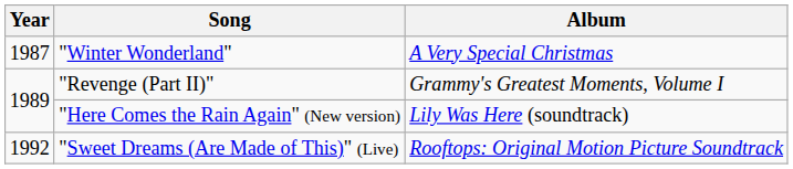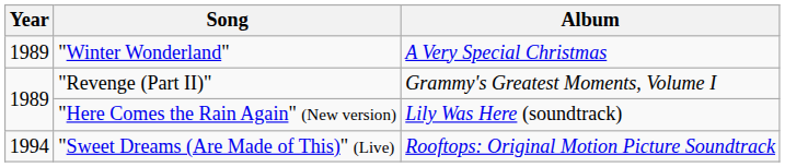"Winter Wonderland" | Year: 1987 -> 1989
"Sweet Dreams (Are Made of This)" (Live) | Year: 1992 -> 1994
